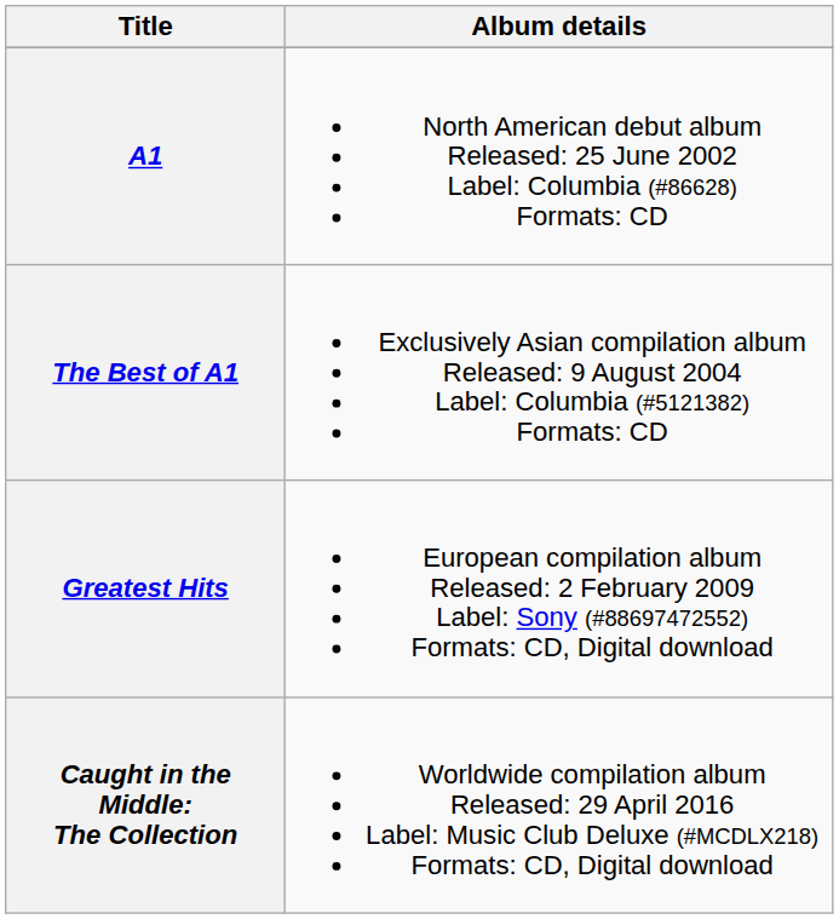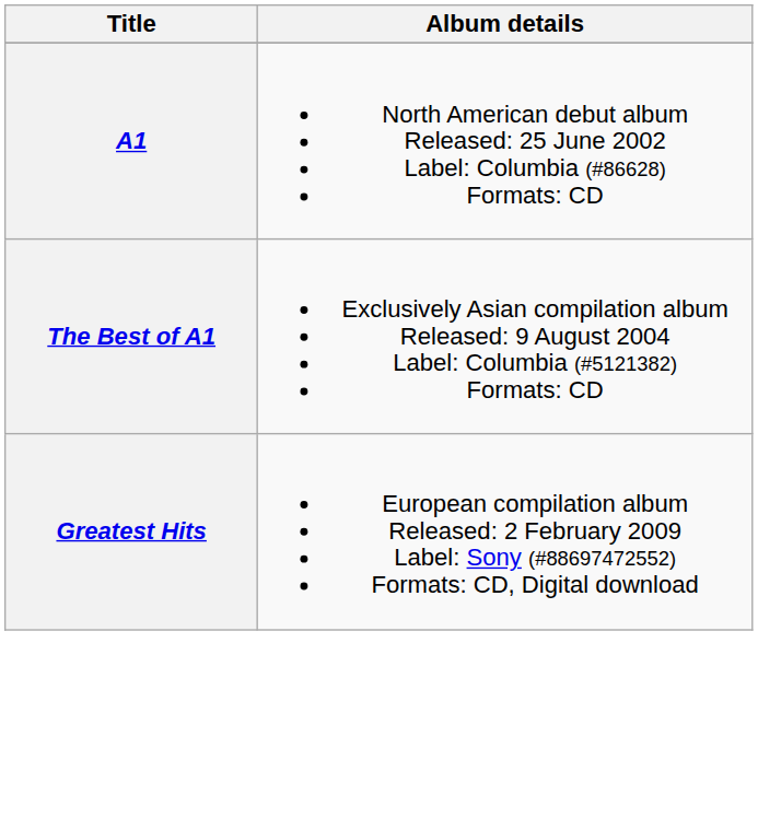- row: Caught in the Middle: The Collection | Worldwide compilation album Released: 29 April 2016 Label: Music Club Deluxe (#MCDLX218) Formats: CD, Digital download
